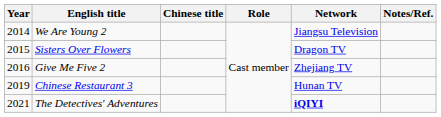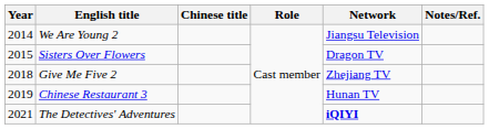Give Me Five 2 | Year: 2016 -> 2018
